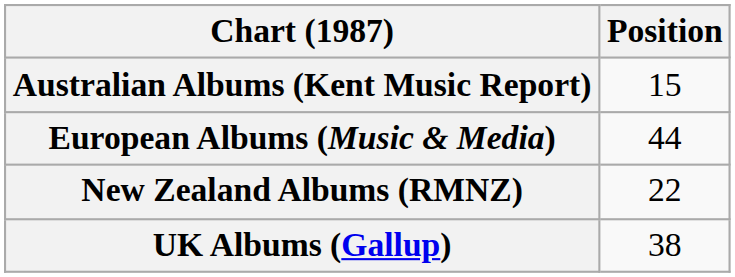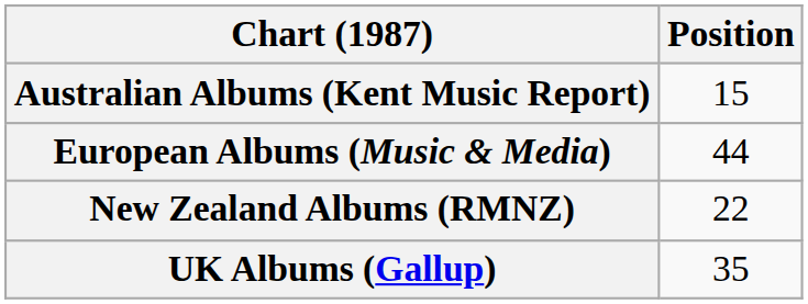UK Albums (Gallup) | Position: 38 -> 35
